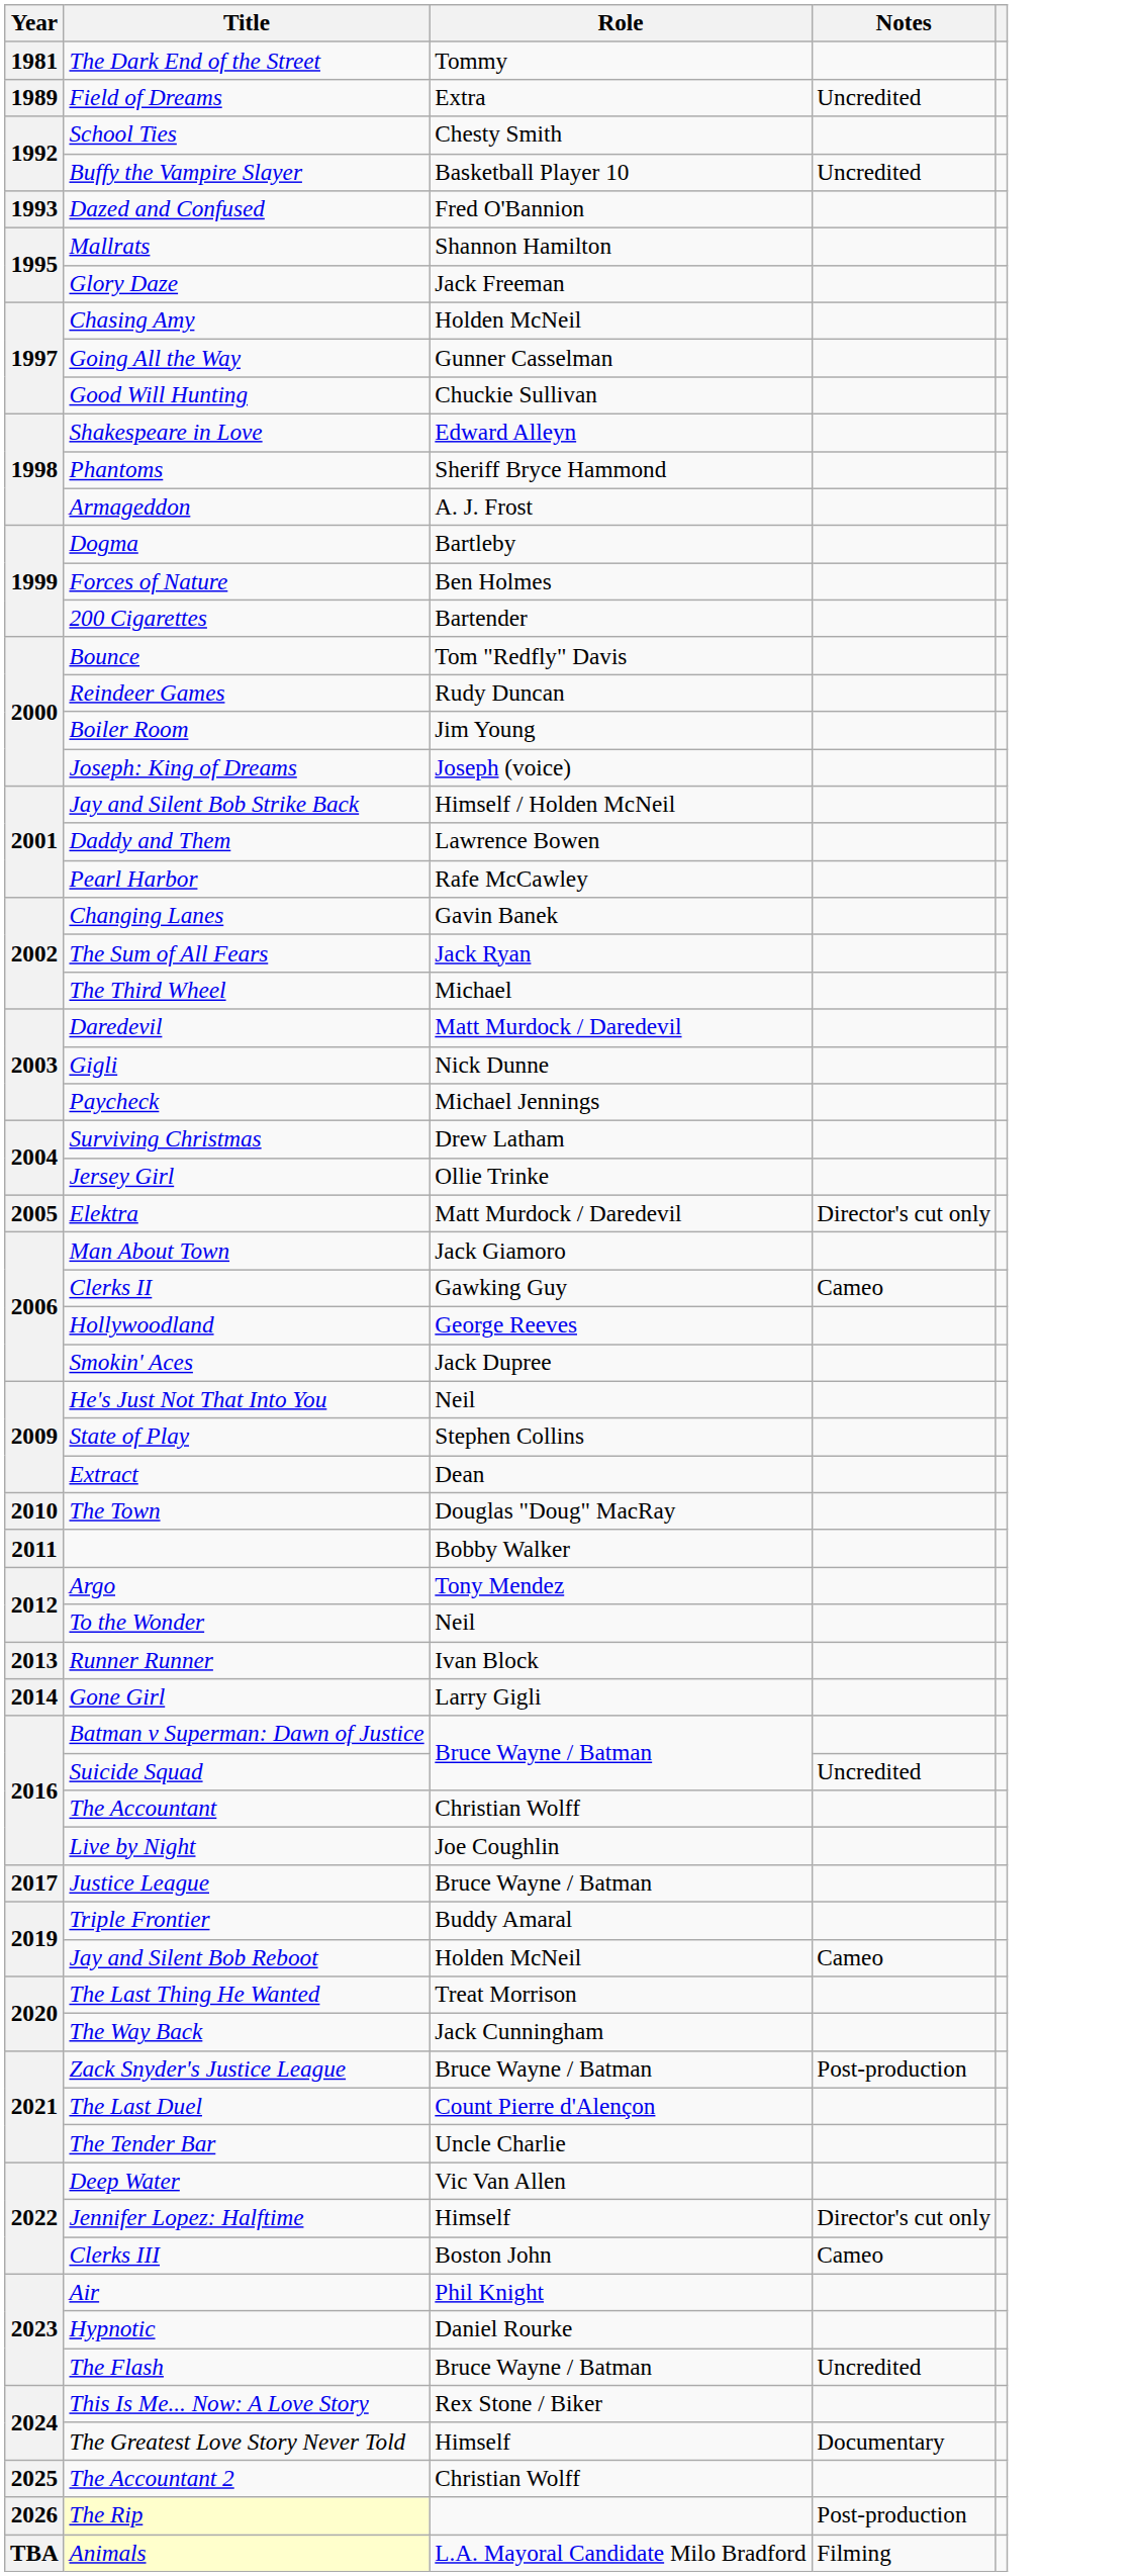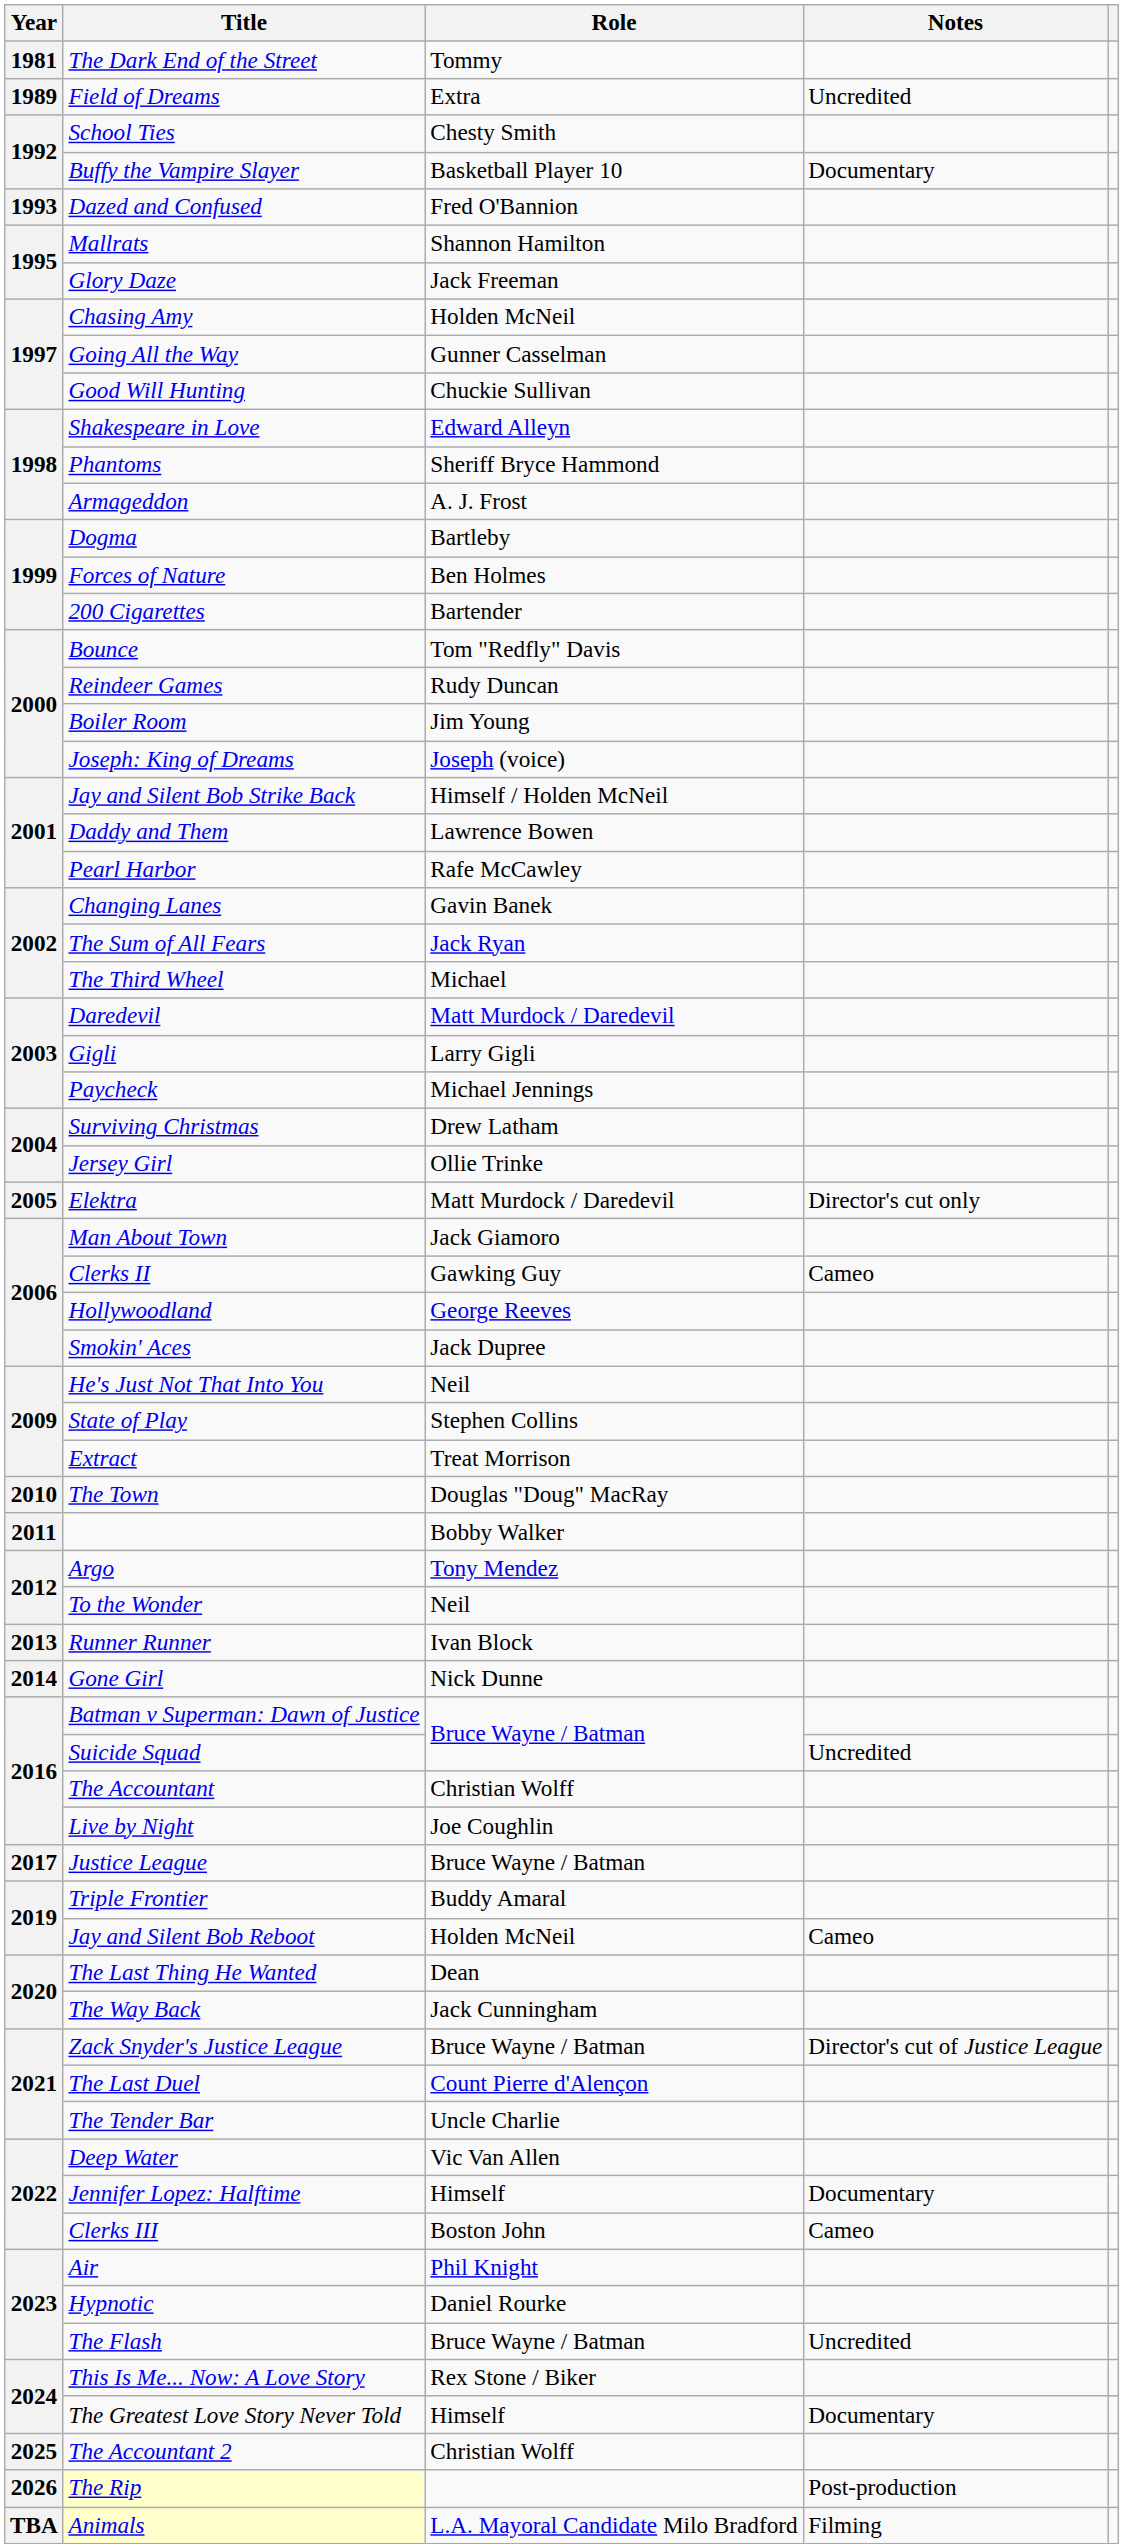Buffy the Vampire Slayer | Notes: Uncredited -> Documentary
Gigli | Role: Nick Dunne -> Larry Gigli
Extract | Role: Dean -> Treat Morrison
Gone Girl | Role: Larry Gigli -> Nick Dunne
The Last Thing He Wanted | Role: Treat Morrison -> Dean
Zack Snyder's Justice League | Notes: Post-production -> Director's cut of Justice League
Jennifer Lopez: Halftime | Notes: Director's cut only -> Documentary
